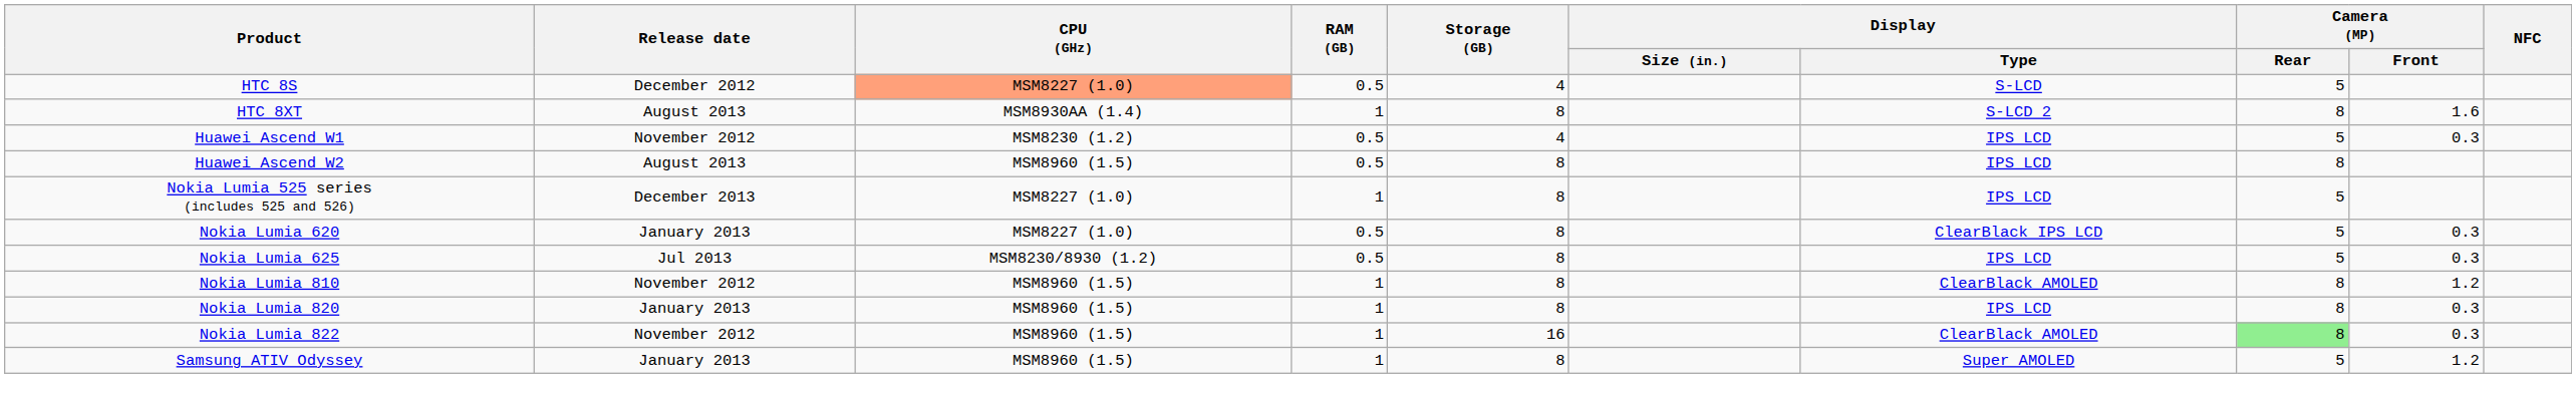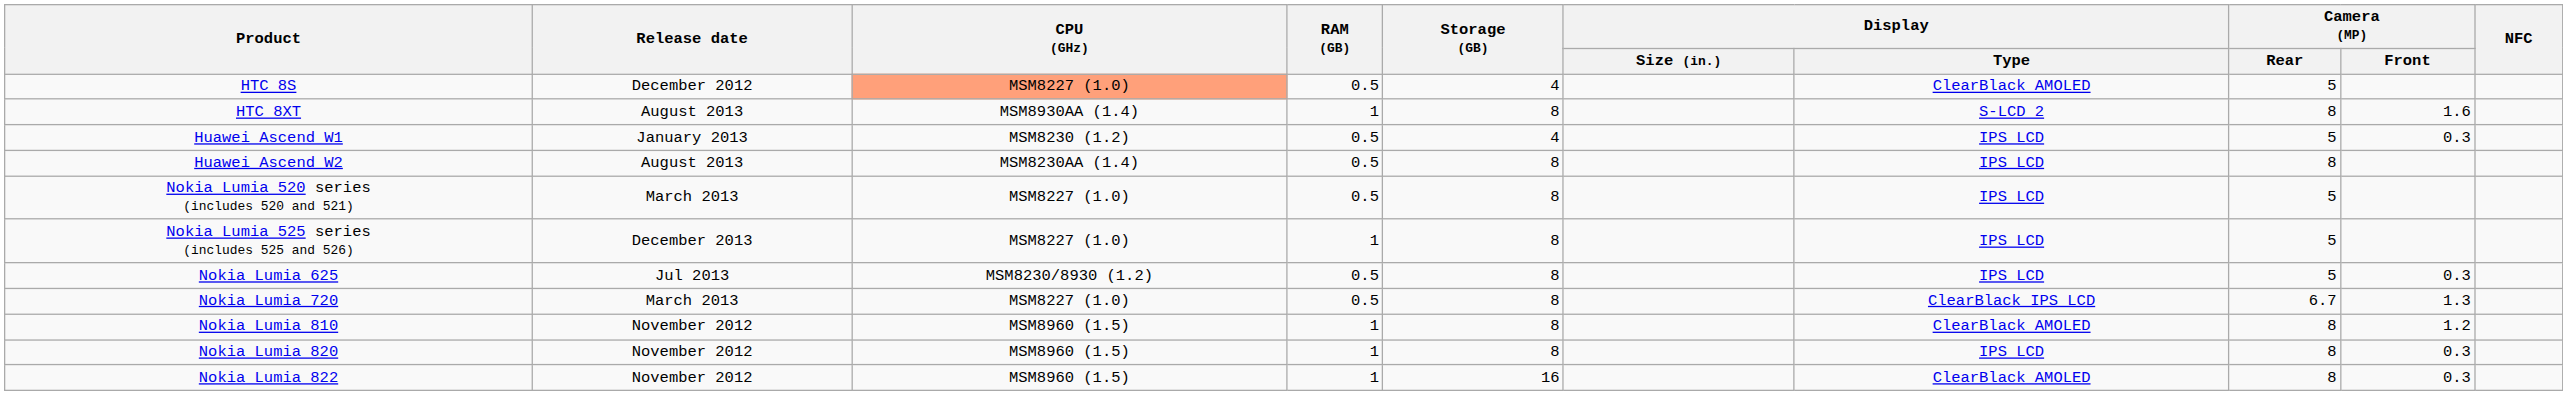HTC 8S | Display / Type: S-LCD -> ClearBlack AMOLED
Huawei Ascend W1 | Release date: November 2012 -> January 2013
Huawei Ascend W2 | CPU (GHz): MSM8960 (1.5) -> MSM8230AA (1.4)
+ row: Nokia Lumia 520 series (includes 520 and 521) | March 2013 | MSM8227 (1.0) | 0.5 | 8 | IPS LCD | 5
- row: Nokia Lumia 620 | January 2013 | MSM8227 (1.0) | 0.5 | 8 | ClearBlack IPS LCD | 5 | 0.3
+ row: Nokia Lumia 720 | March 2013 | MSM8227 (1.0) | 0.5 | 8 | ClearBlack IPS LCD | 6.7 | 1.3
Nokia Lumia 820 | Release date: January 2013 -> November 2012
Nokia Lumia 822 | Camera (MP) / Rear: lightgreen background -> no background
- row: Samsung ATIV Odyssey | January 2013 | MSM8960 (1.5) | 1 | 8 | Super AMOLED | 5 | 1.2
